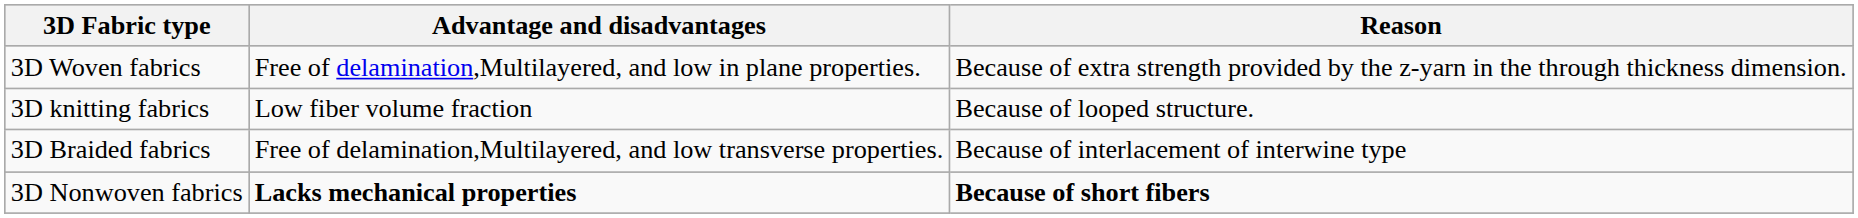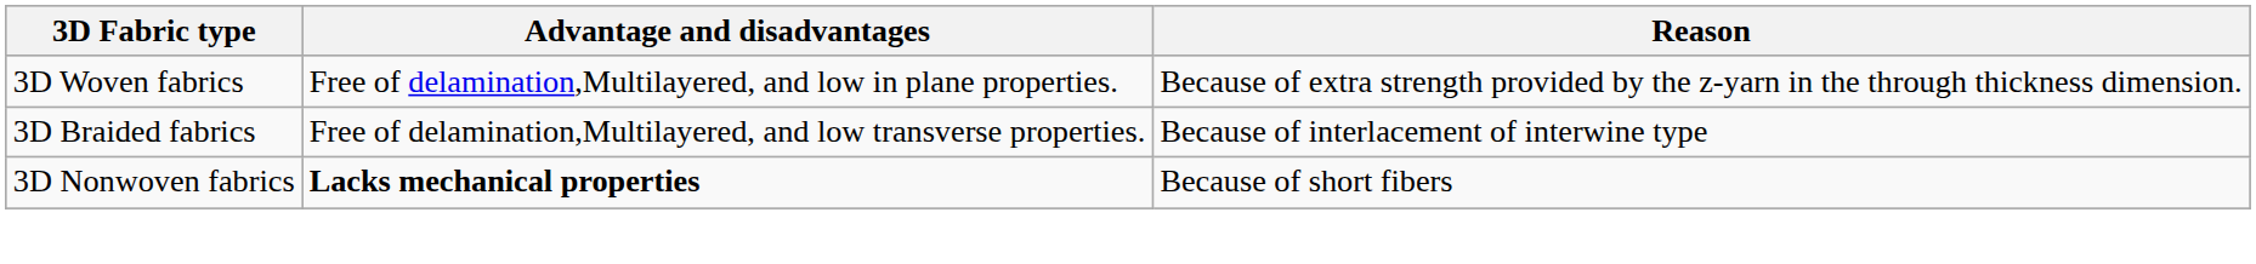- row: 3D knitting fabrics | Low fiber volume fraction | Because of looped structure.
3D Nonwoven fabrics | Reason: bold -> normal
